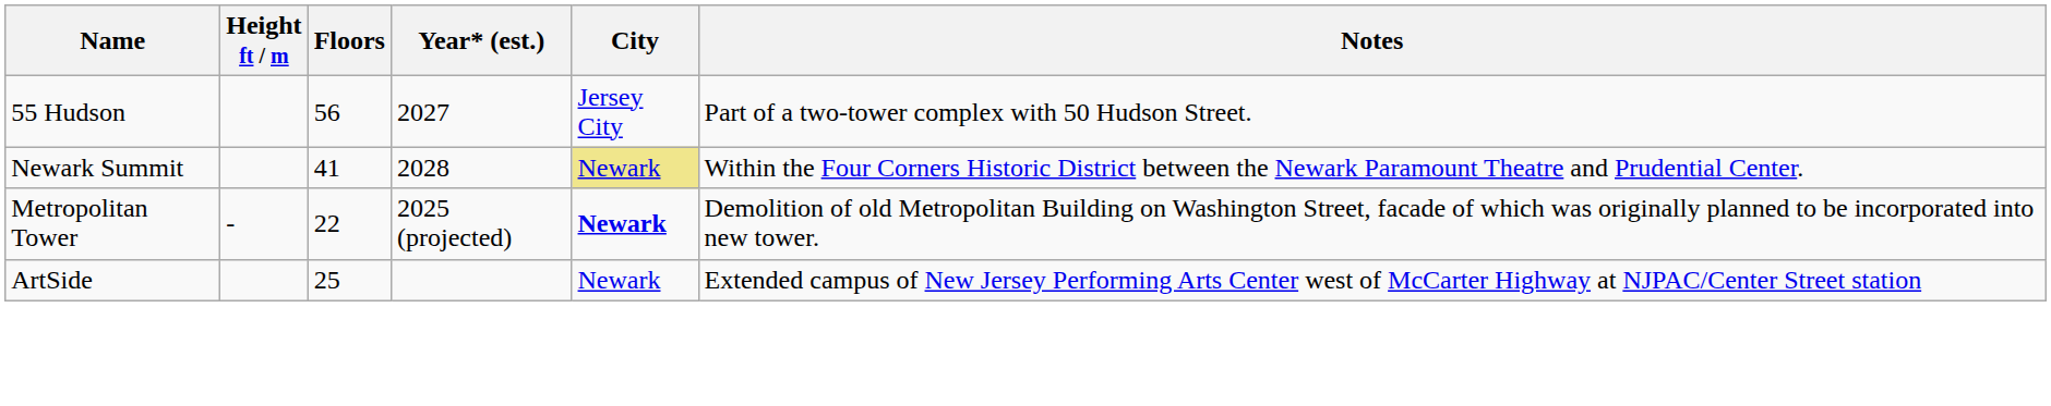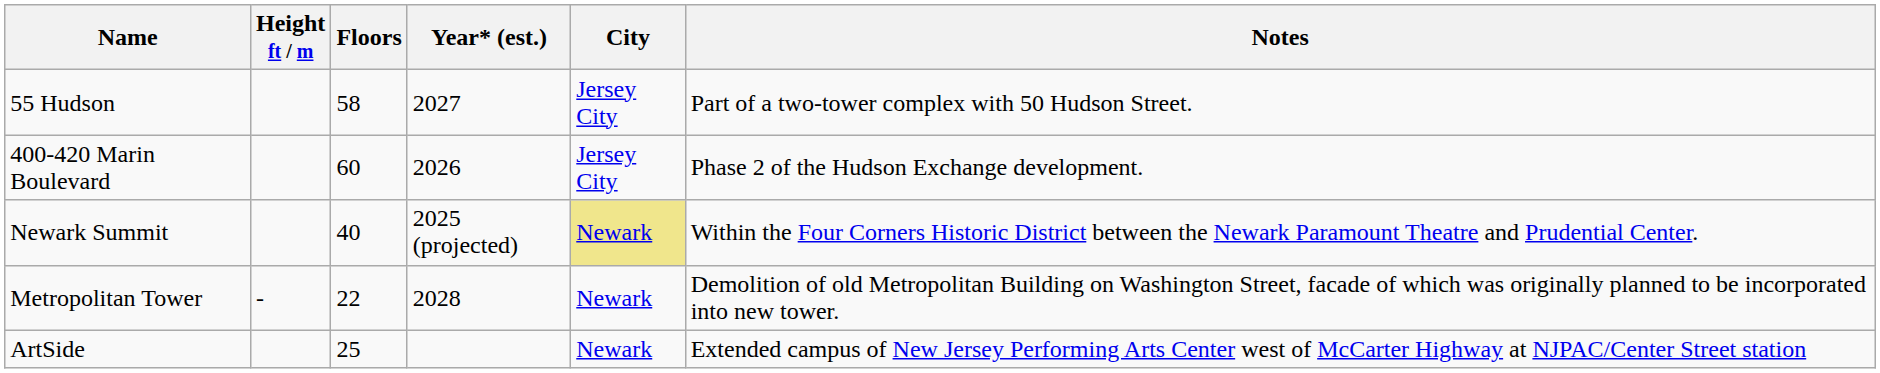55 Hudson | Floors: 56 -> 58
+ row: 400-420 Marin Boulevard | 60 | 2026 | Jersey City | Phase 2 of the Hudson Exchange development.
Newark Summit | Floors: 41 -> 40
Newark Summit | Year* (est.): 2028 -> 2025 (projected)
Metropolitan Tower | Year* (est.): 2025 (projected) -> 2028
Metropolitan Tower | City: bold -> normal
